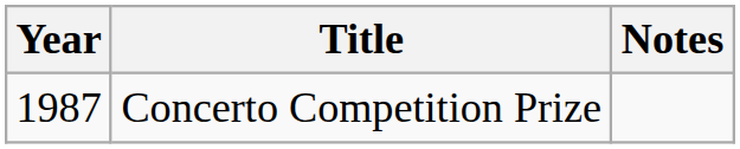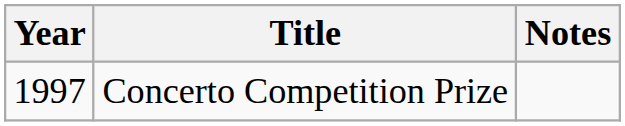Concerto Competition Prize | Year: 1987 -> 1997
